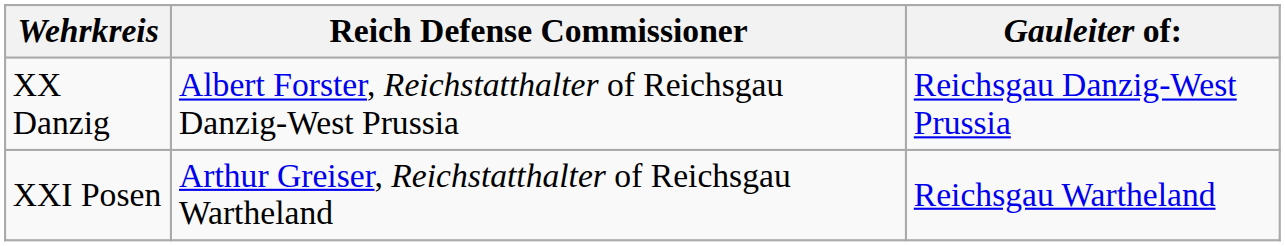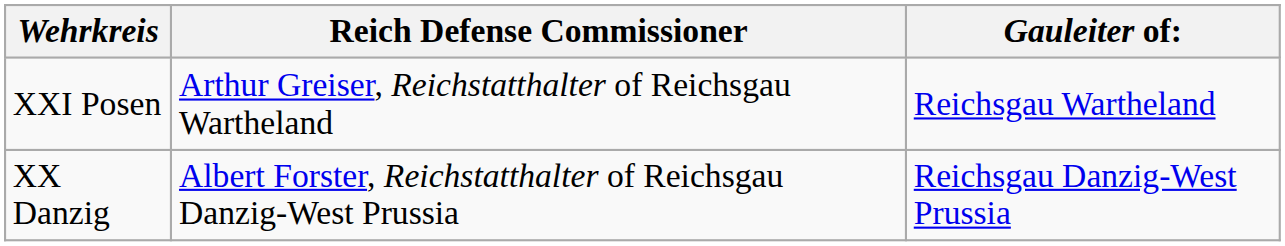rows swapped: XX Danzig <-> XXI Posen
